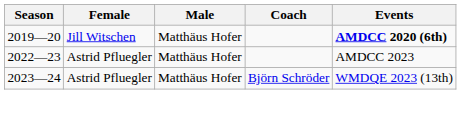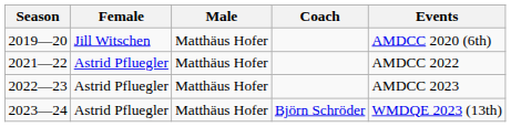2019—20 | Events: bold -> normal
+ row: 2021—22 | Astrid Pfluegler | Matthäus Hofer | AMDCC 2022
